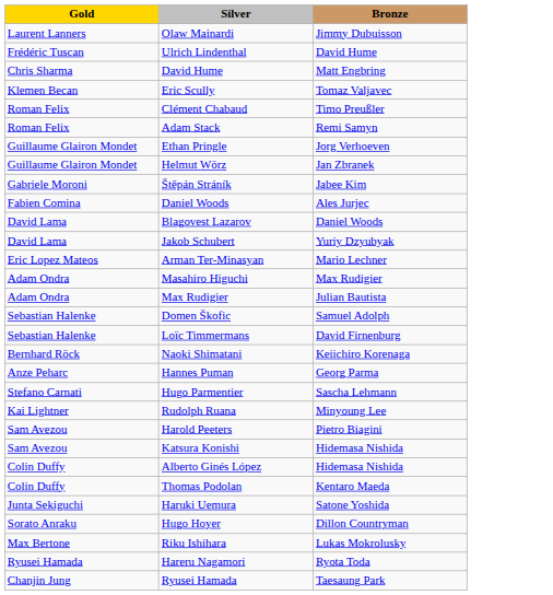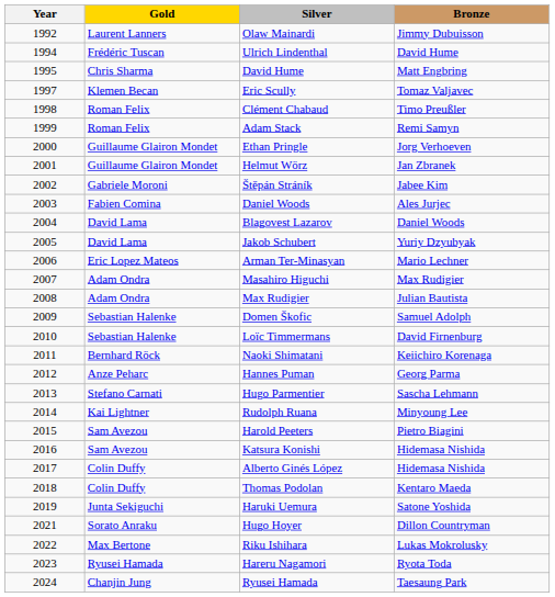+ column: Year | 1992 | 1994 | 1995 | 1997 | 1998 | 1999 | 2000 | 2001 | 2002 | 2003 | 2004 | 2005 | 2006 | 2007 | 2008 | 2009 | 2010 | 2011 | 2012 | 2013 | 2014 | 2015 | 2016 | 2017 | 2018 | 2019 | 2021 | 2022 | 2023 | 2024
